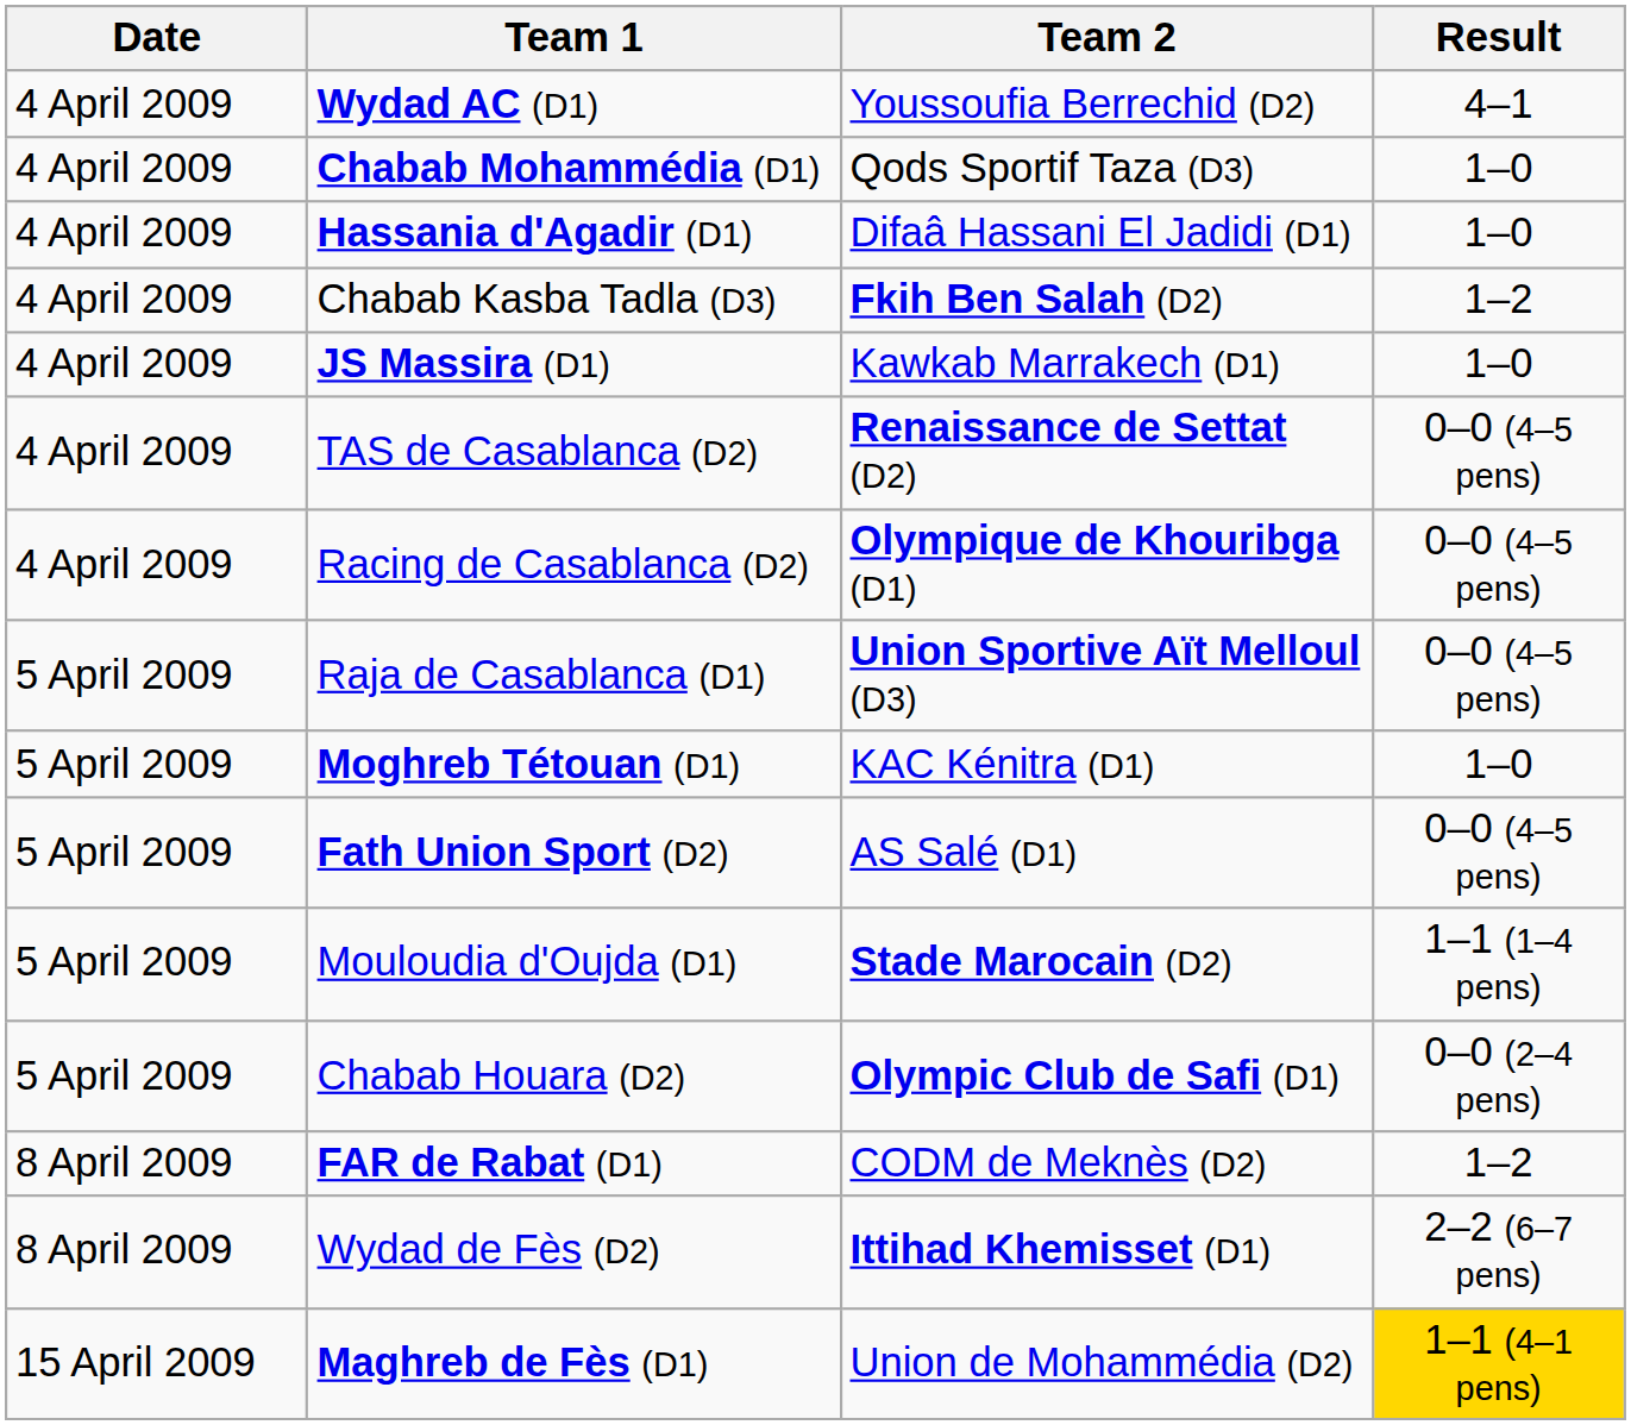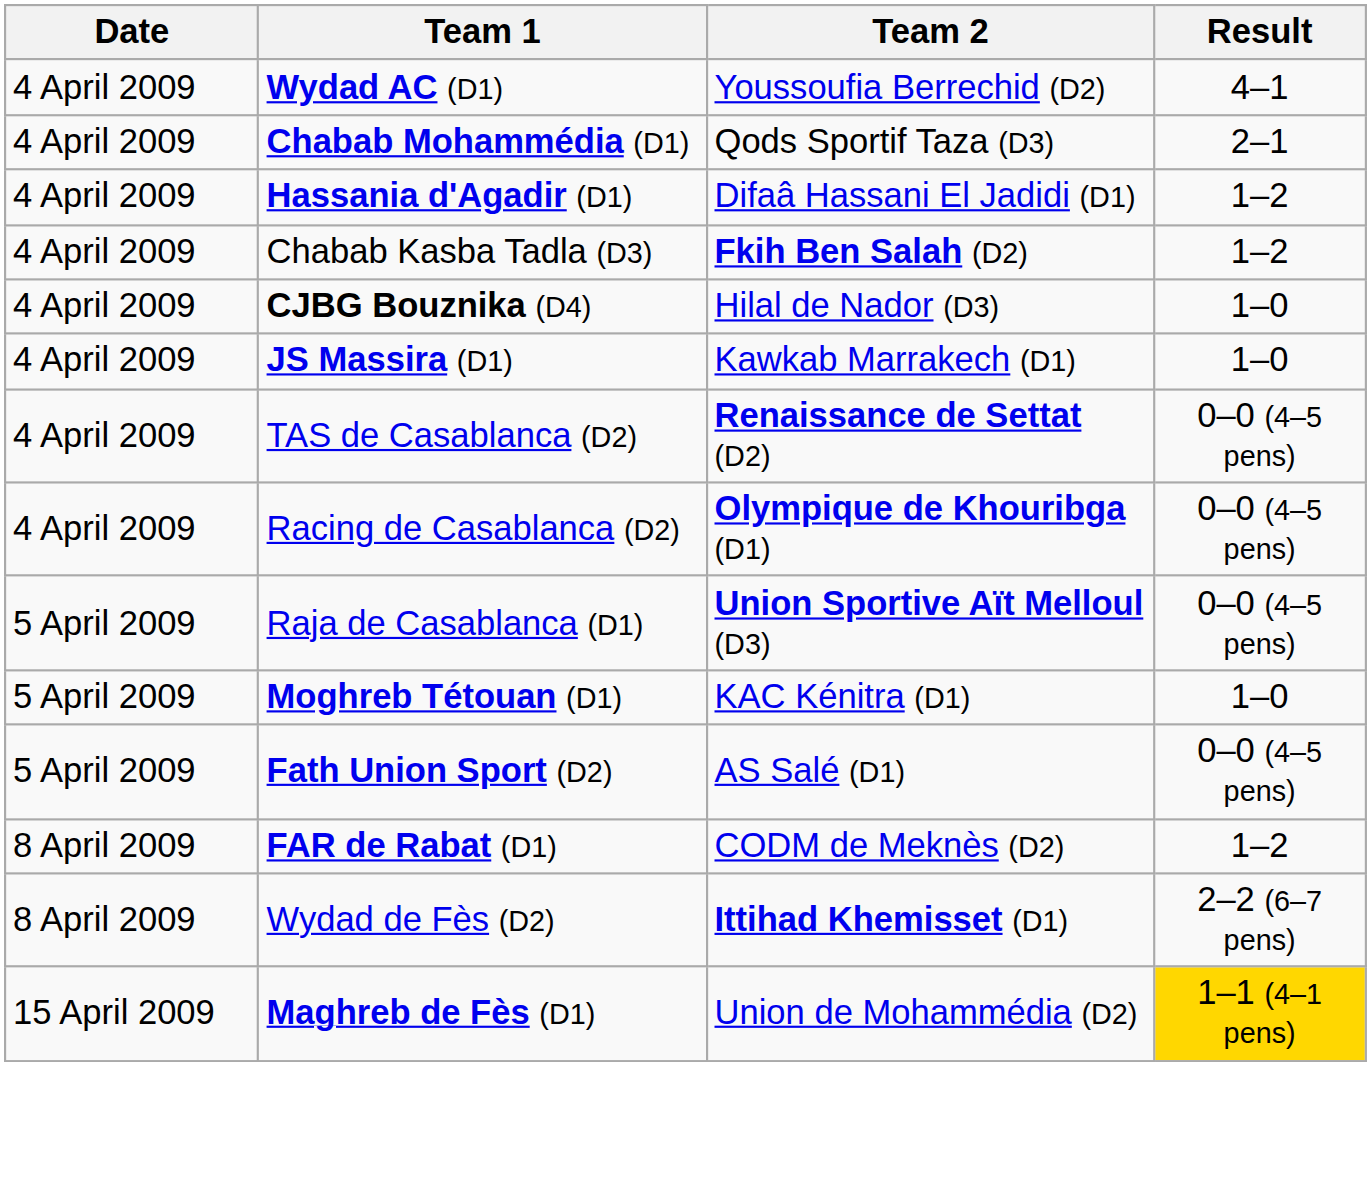Chabab Mohammédia (D1) | Result: 1–0 -> 2–1
Hassania d'Agadir (D1) | Result: 1–0 -> 1–2
+ row: 4 April 2009 | CJBG Bouznika (D4) | Hilal de Nador (D3) | 1–0
- row: 5 April 2009 | Mouloudia d'Oujda (D1) | Stade Marocain (D2) | 1–1 (1–4 pens)
- row: 5 April 2009 | Chabab Houara (D2) | Olympic Club de Safi (D1) | 0–0 (2–4 pens)
